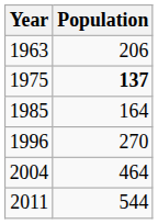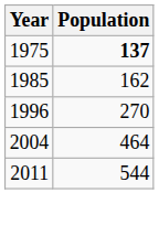- row: 1963 | 206
1985 | Population: 164 -> 162
